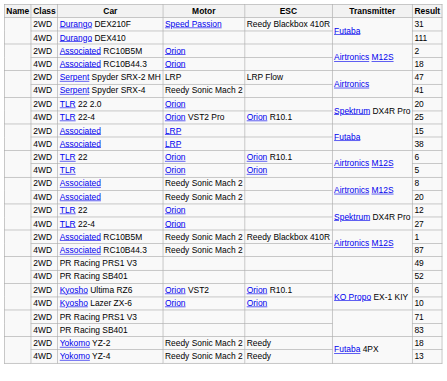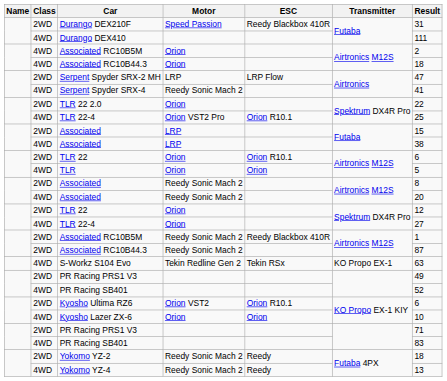Associated RC10B5M / Orion | Class: 2WD -> 4WD
TLR 22 2.0 | Result: 20 -> 22
Associated RC10B44.3 / Reedy Sonic Mach 2 | Class: 4WD -> 2WD
+ row: 4WD | S-Workz S104 Evo | Tekin Redline Gen 2 | Tekin RSx | KO Propo EX-1 | 63
